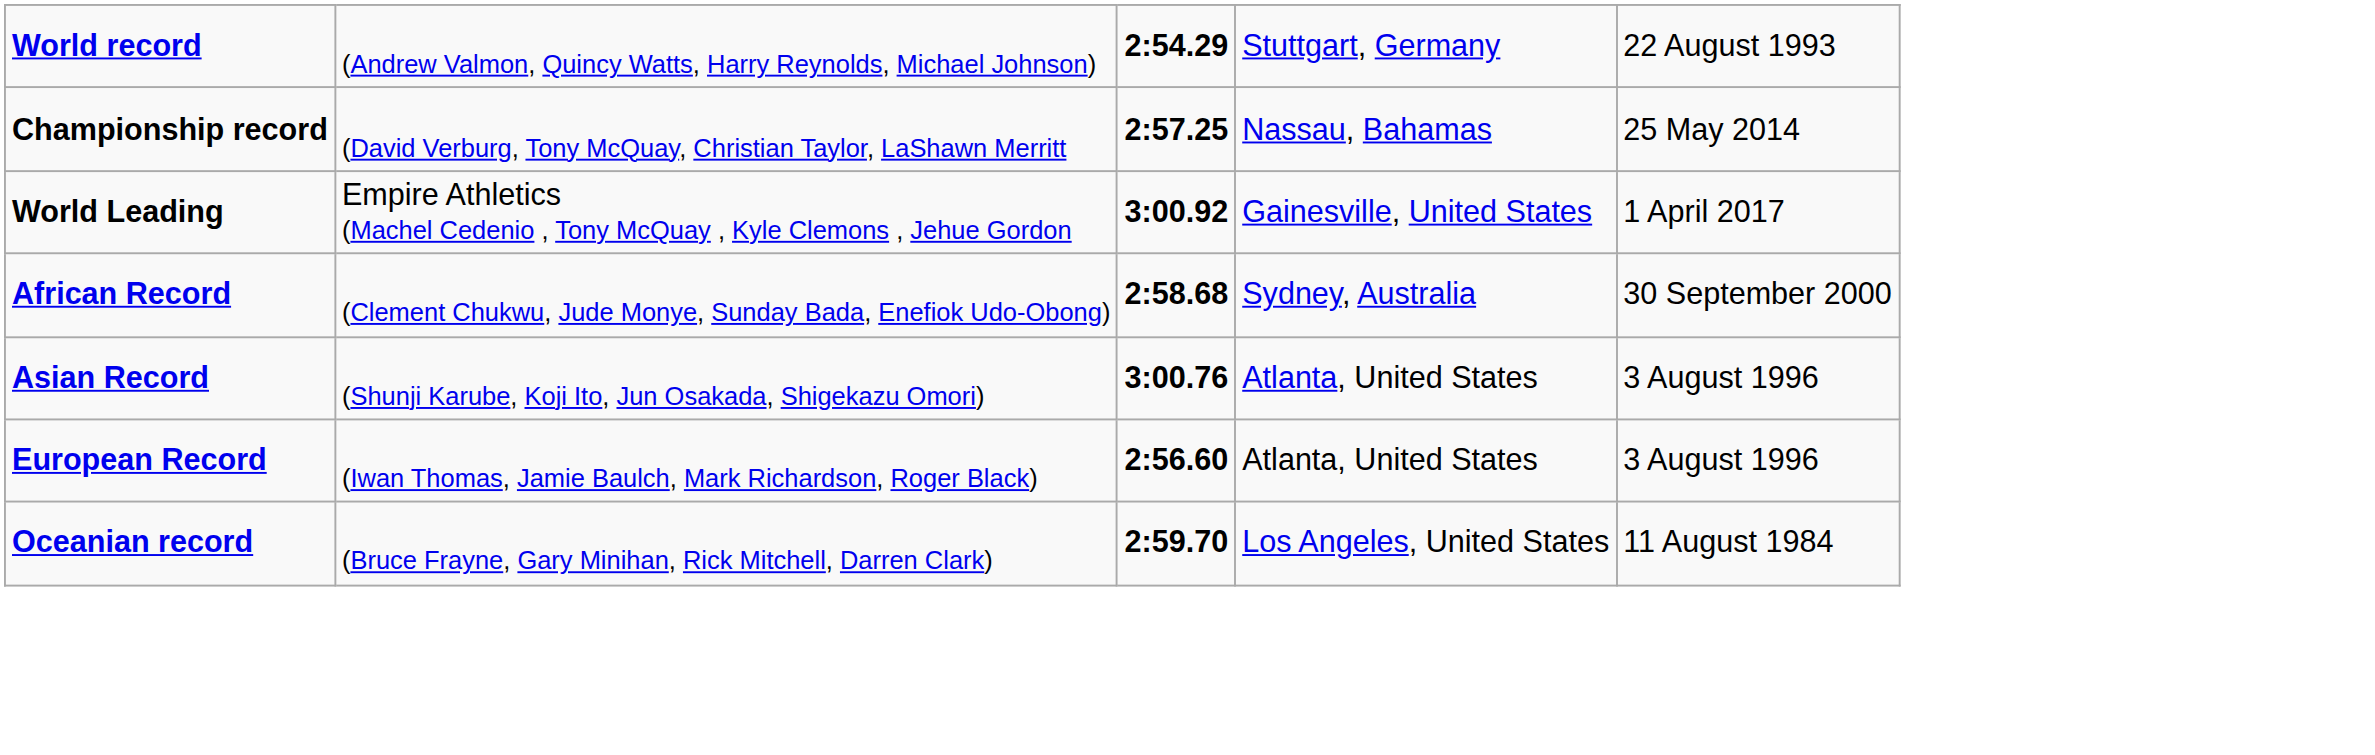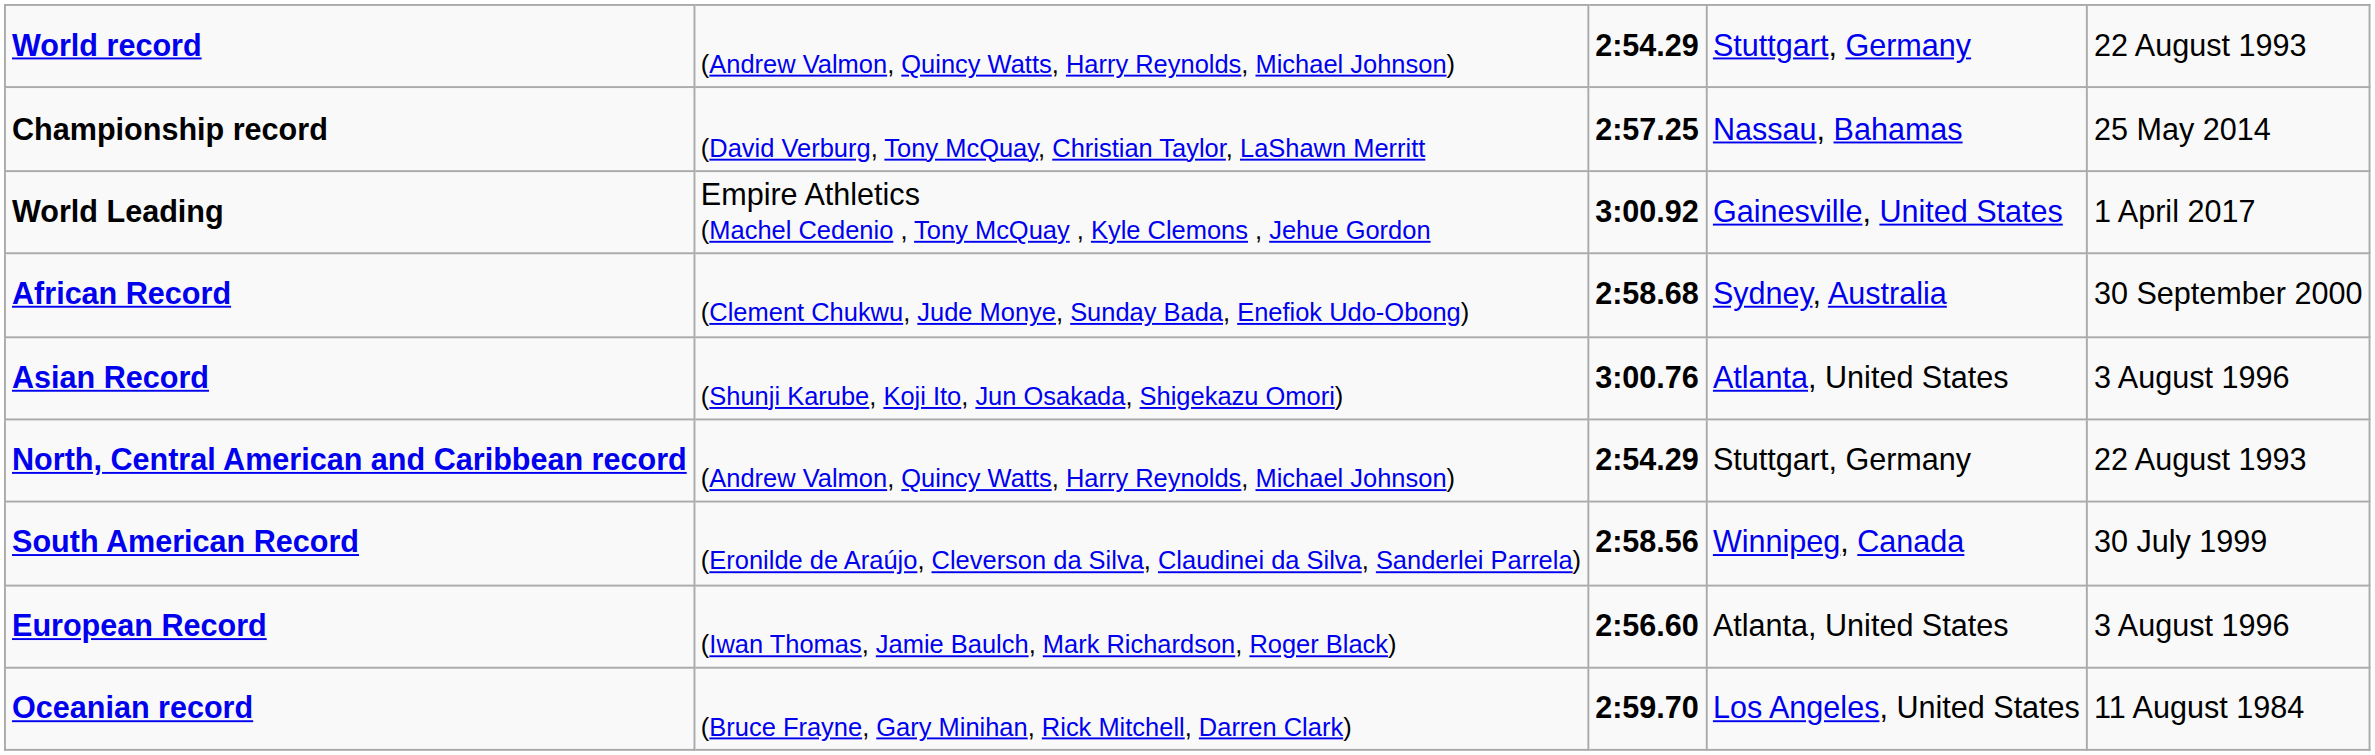+ row: North, Central American and Caribbean record | (Andrew Valmon, Quincy Watts, Harry Reynolds, Michael Johnson) | 2:54.29 | Stuttgart, Germany | 22 August 1993
+ row: South American Record | (Eronilde de Araújo, Cleverson da Silva, Claudinei da Silva, Sanderlei Parrela) | 2:58.56 | Winnipeg, Canada | 30 July 1999
